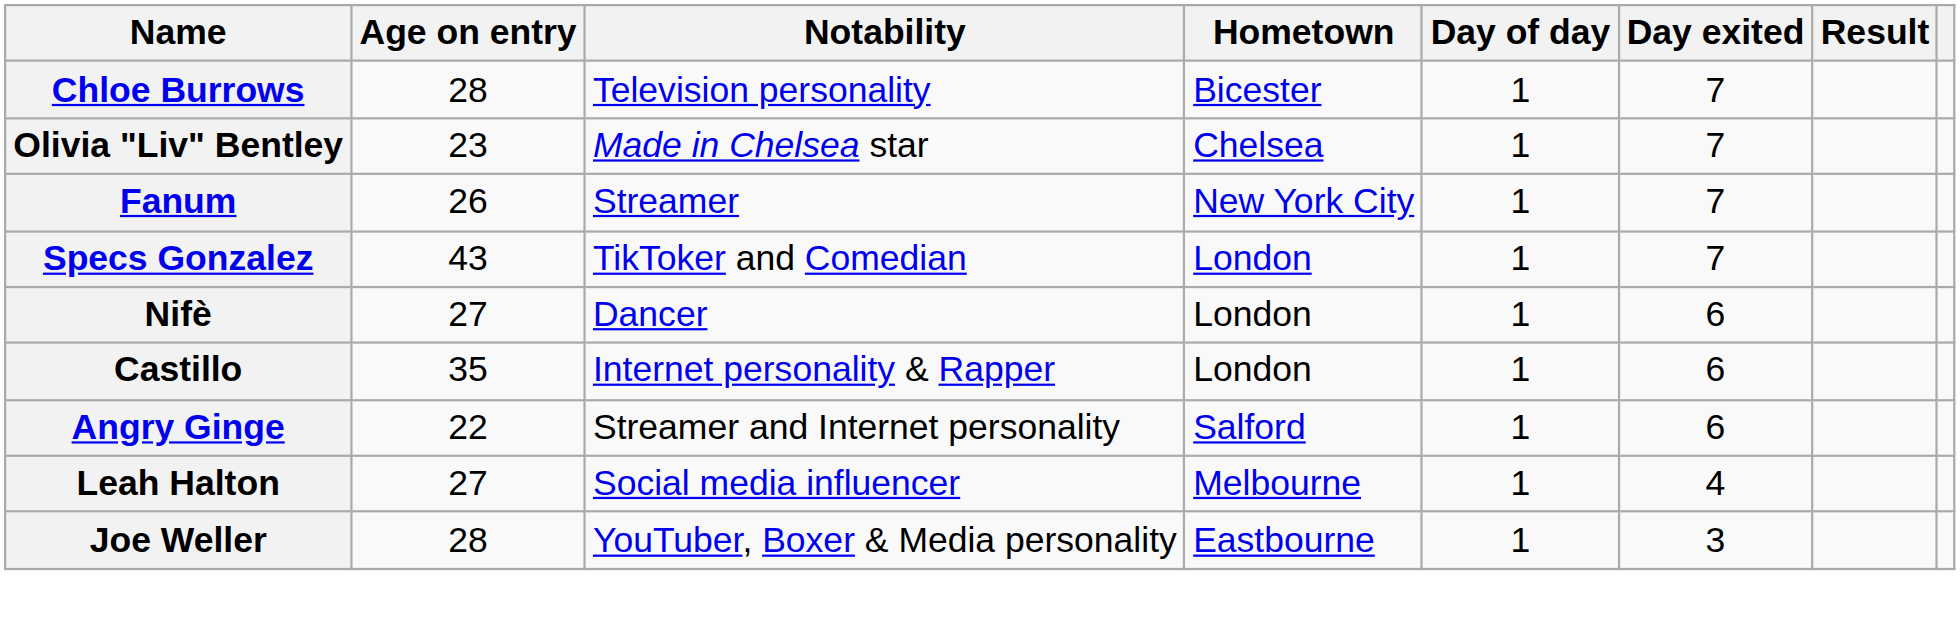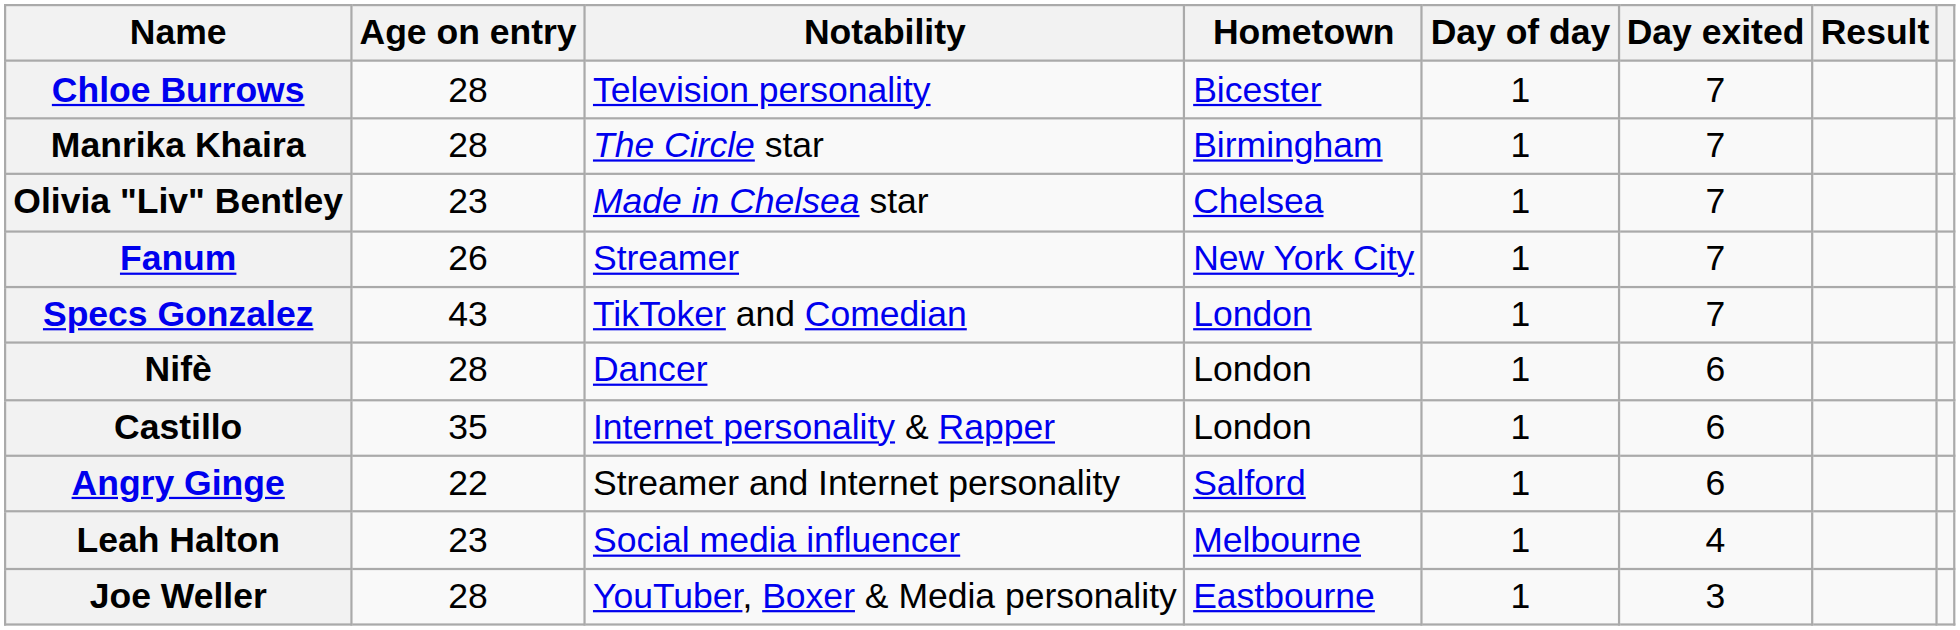+ row: Manrika Khaira | 28 | The Circle star | Birmingham | 1 | 7
Nifè | Age on entry: 27 -> 28
Leah Halton | Age on entry: 27 -> 23
